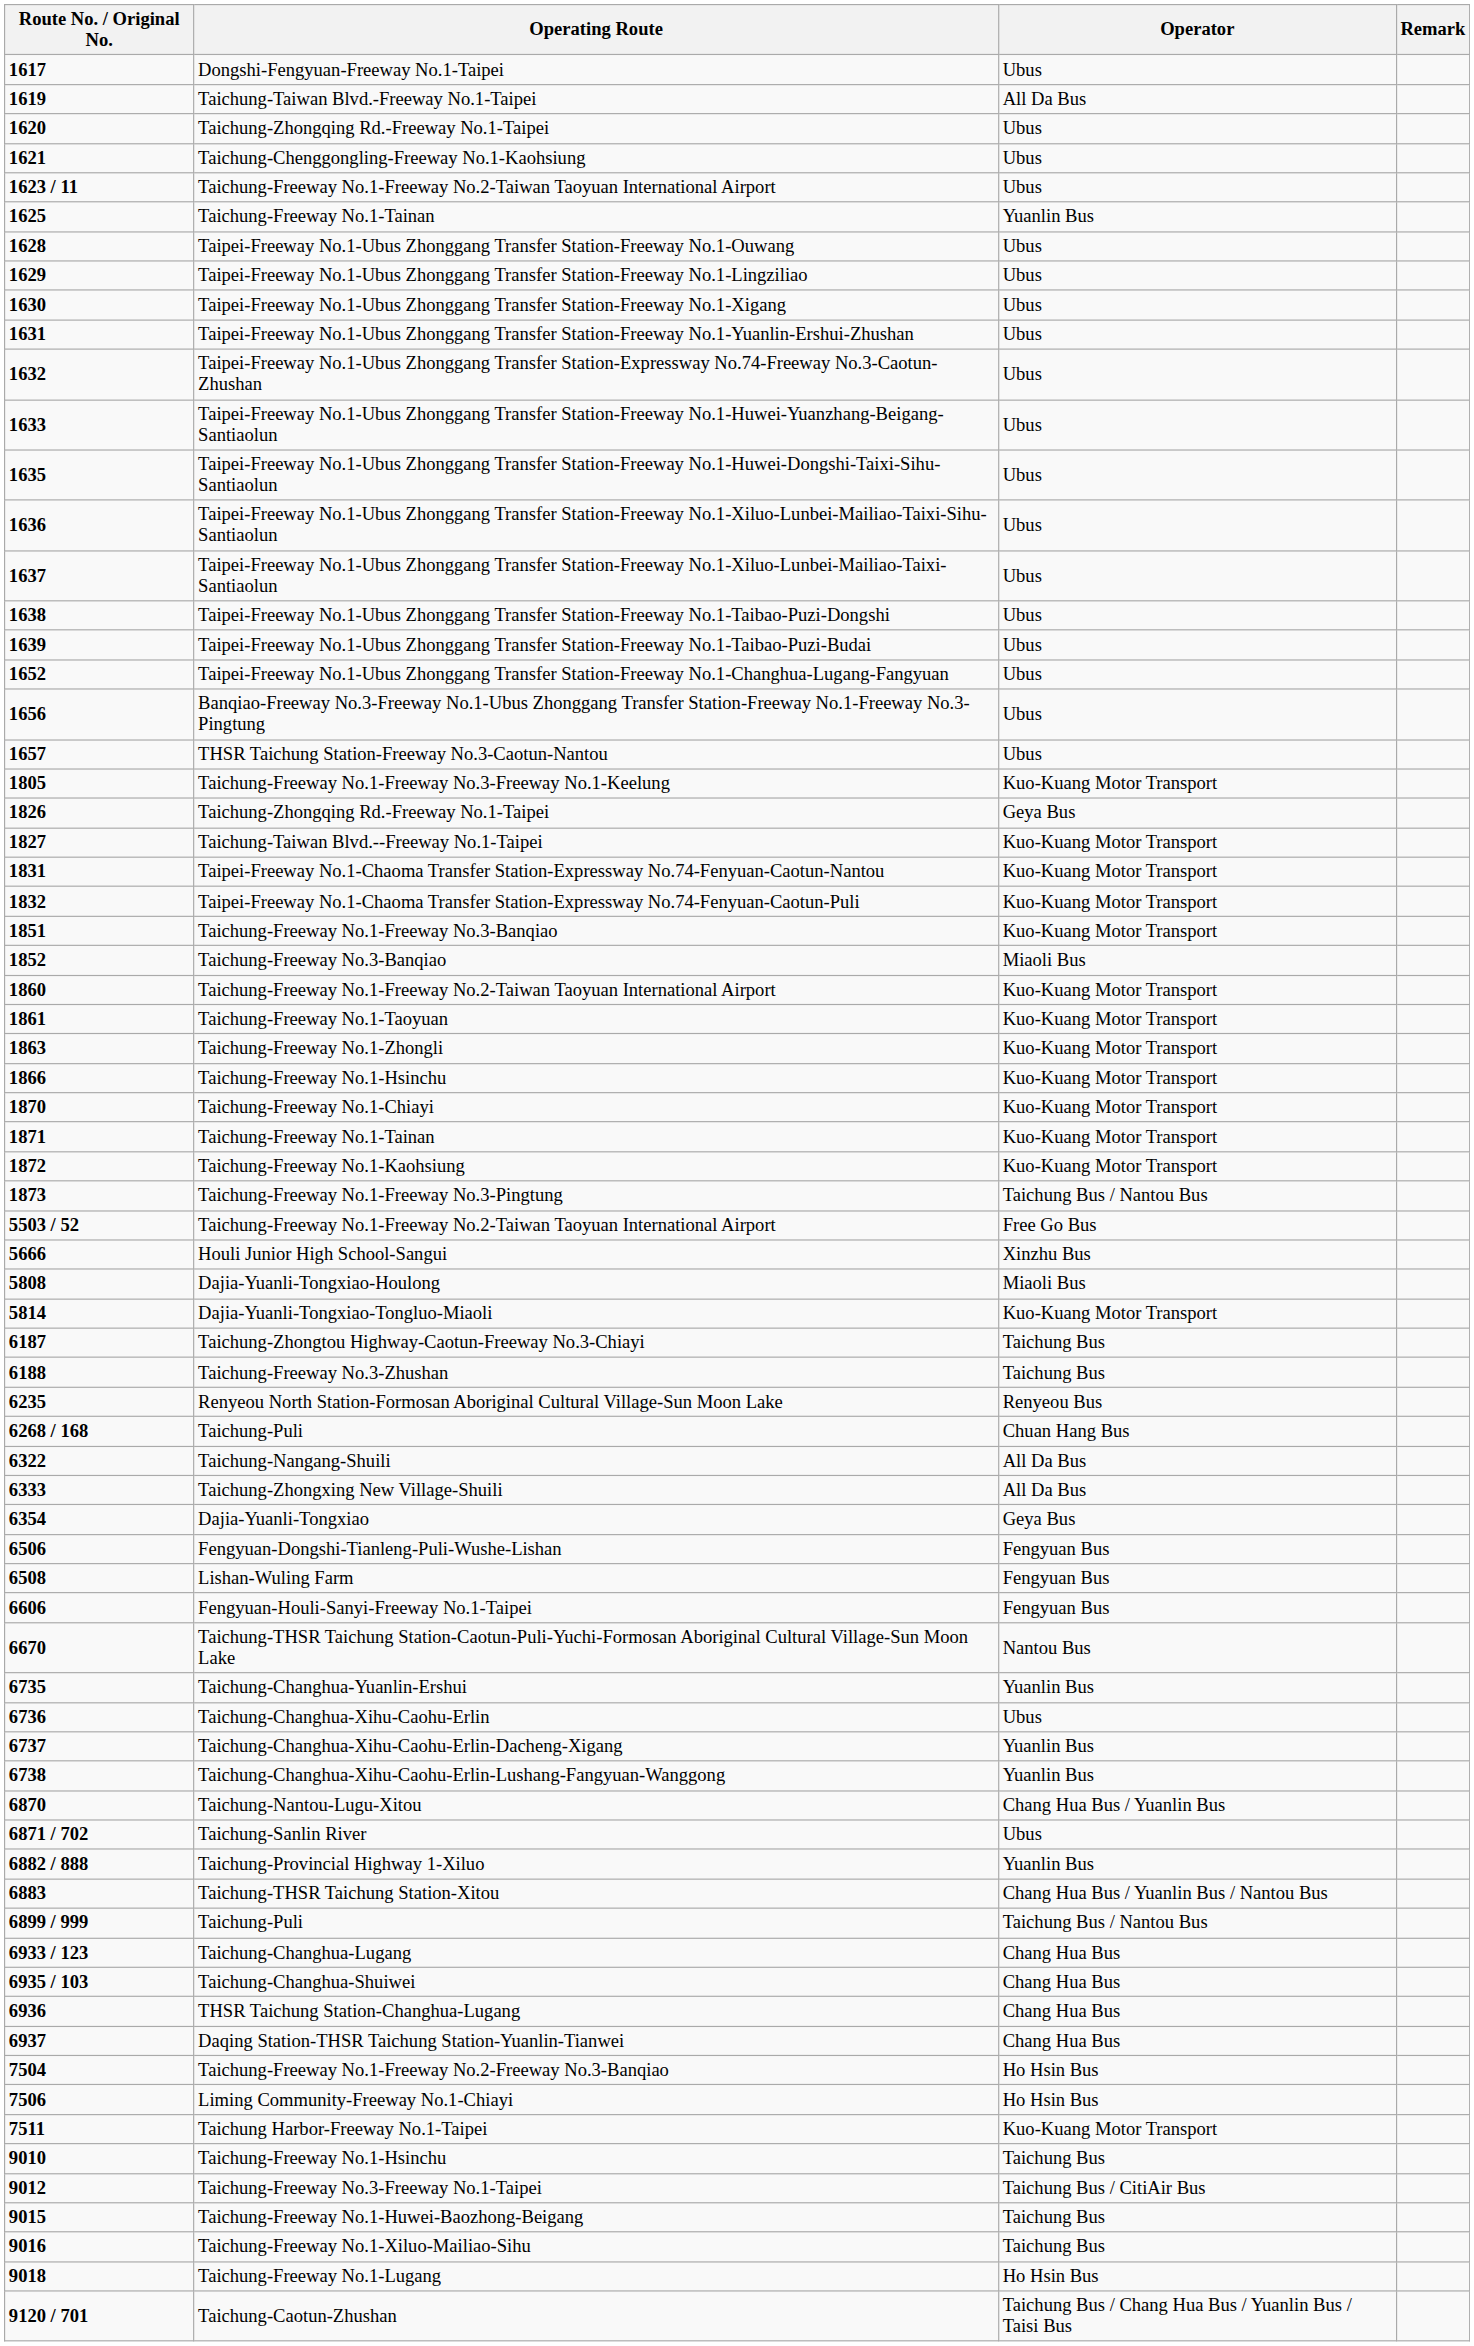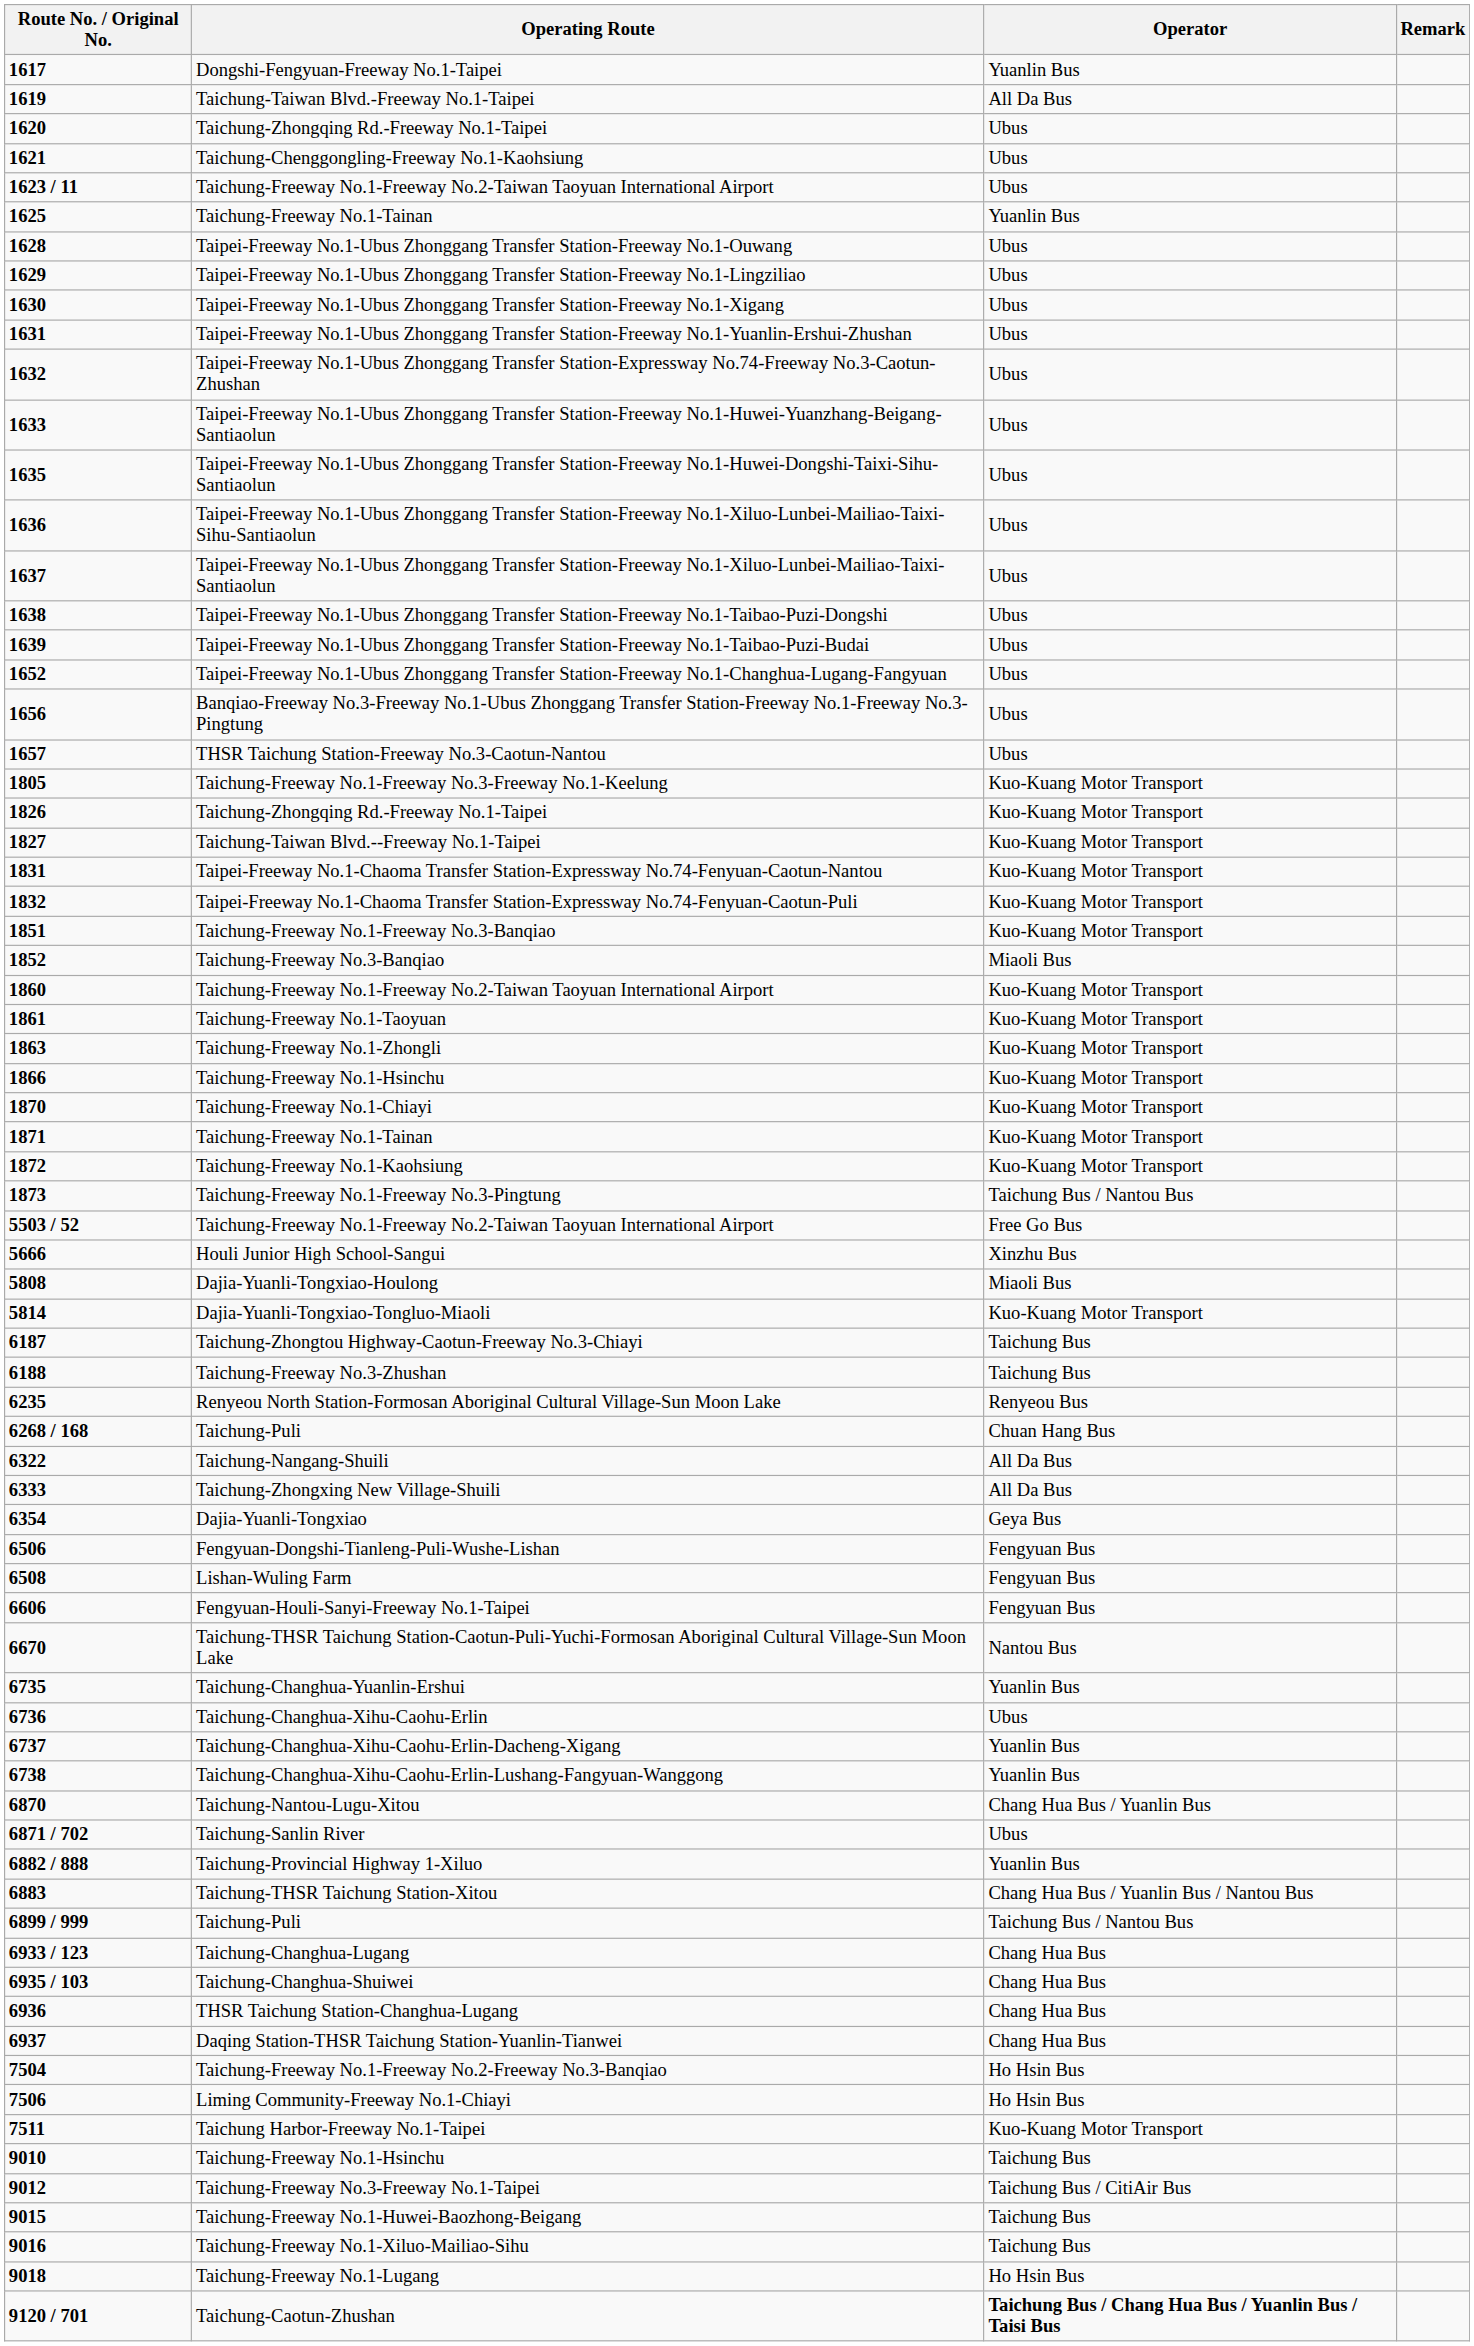Dongshi-Fengyuan-Freeway No.1-Taipei | Operator: Ubus -> Yuanlin Bus
1826 / Taichung-Zhongqing Rd.-Freeway No.1-Taipei | Operator: Geya Bus -> Kuo-Kuang Motor Transport
Taichung-Caotun-Zhushan | Operator: normal -> bold
